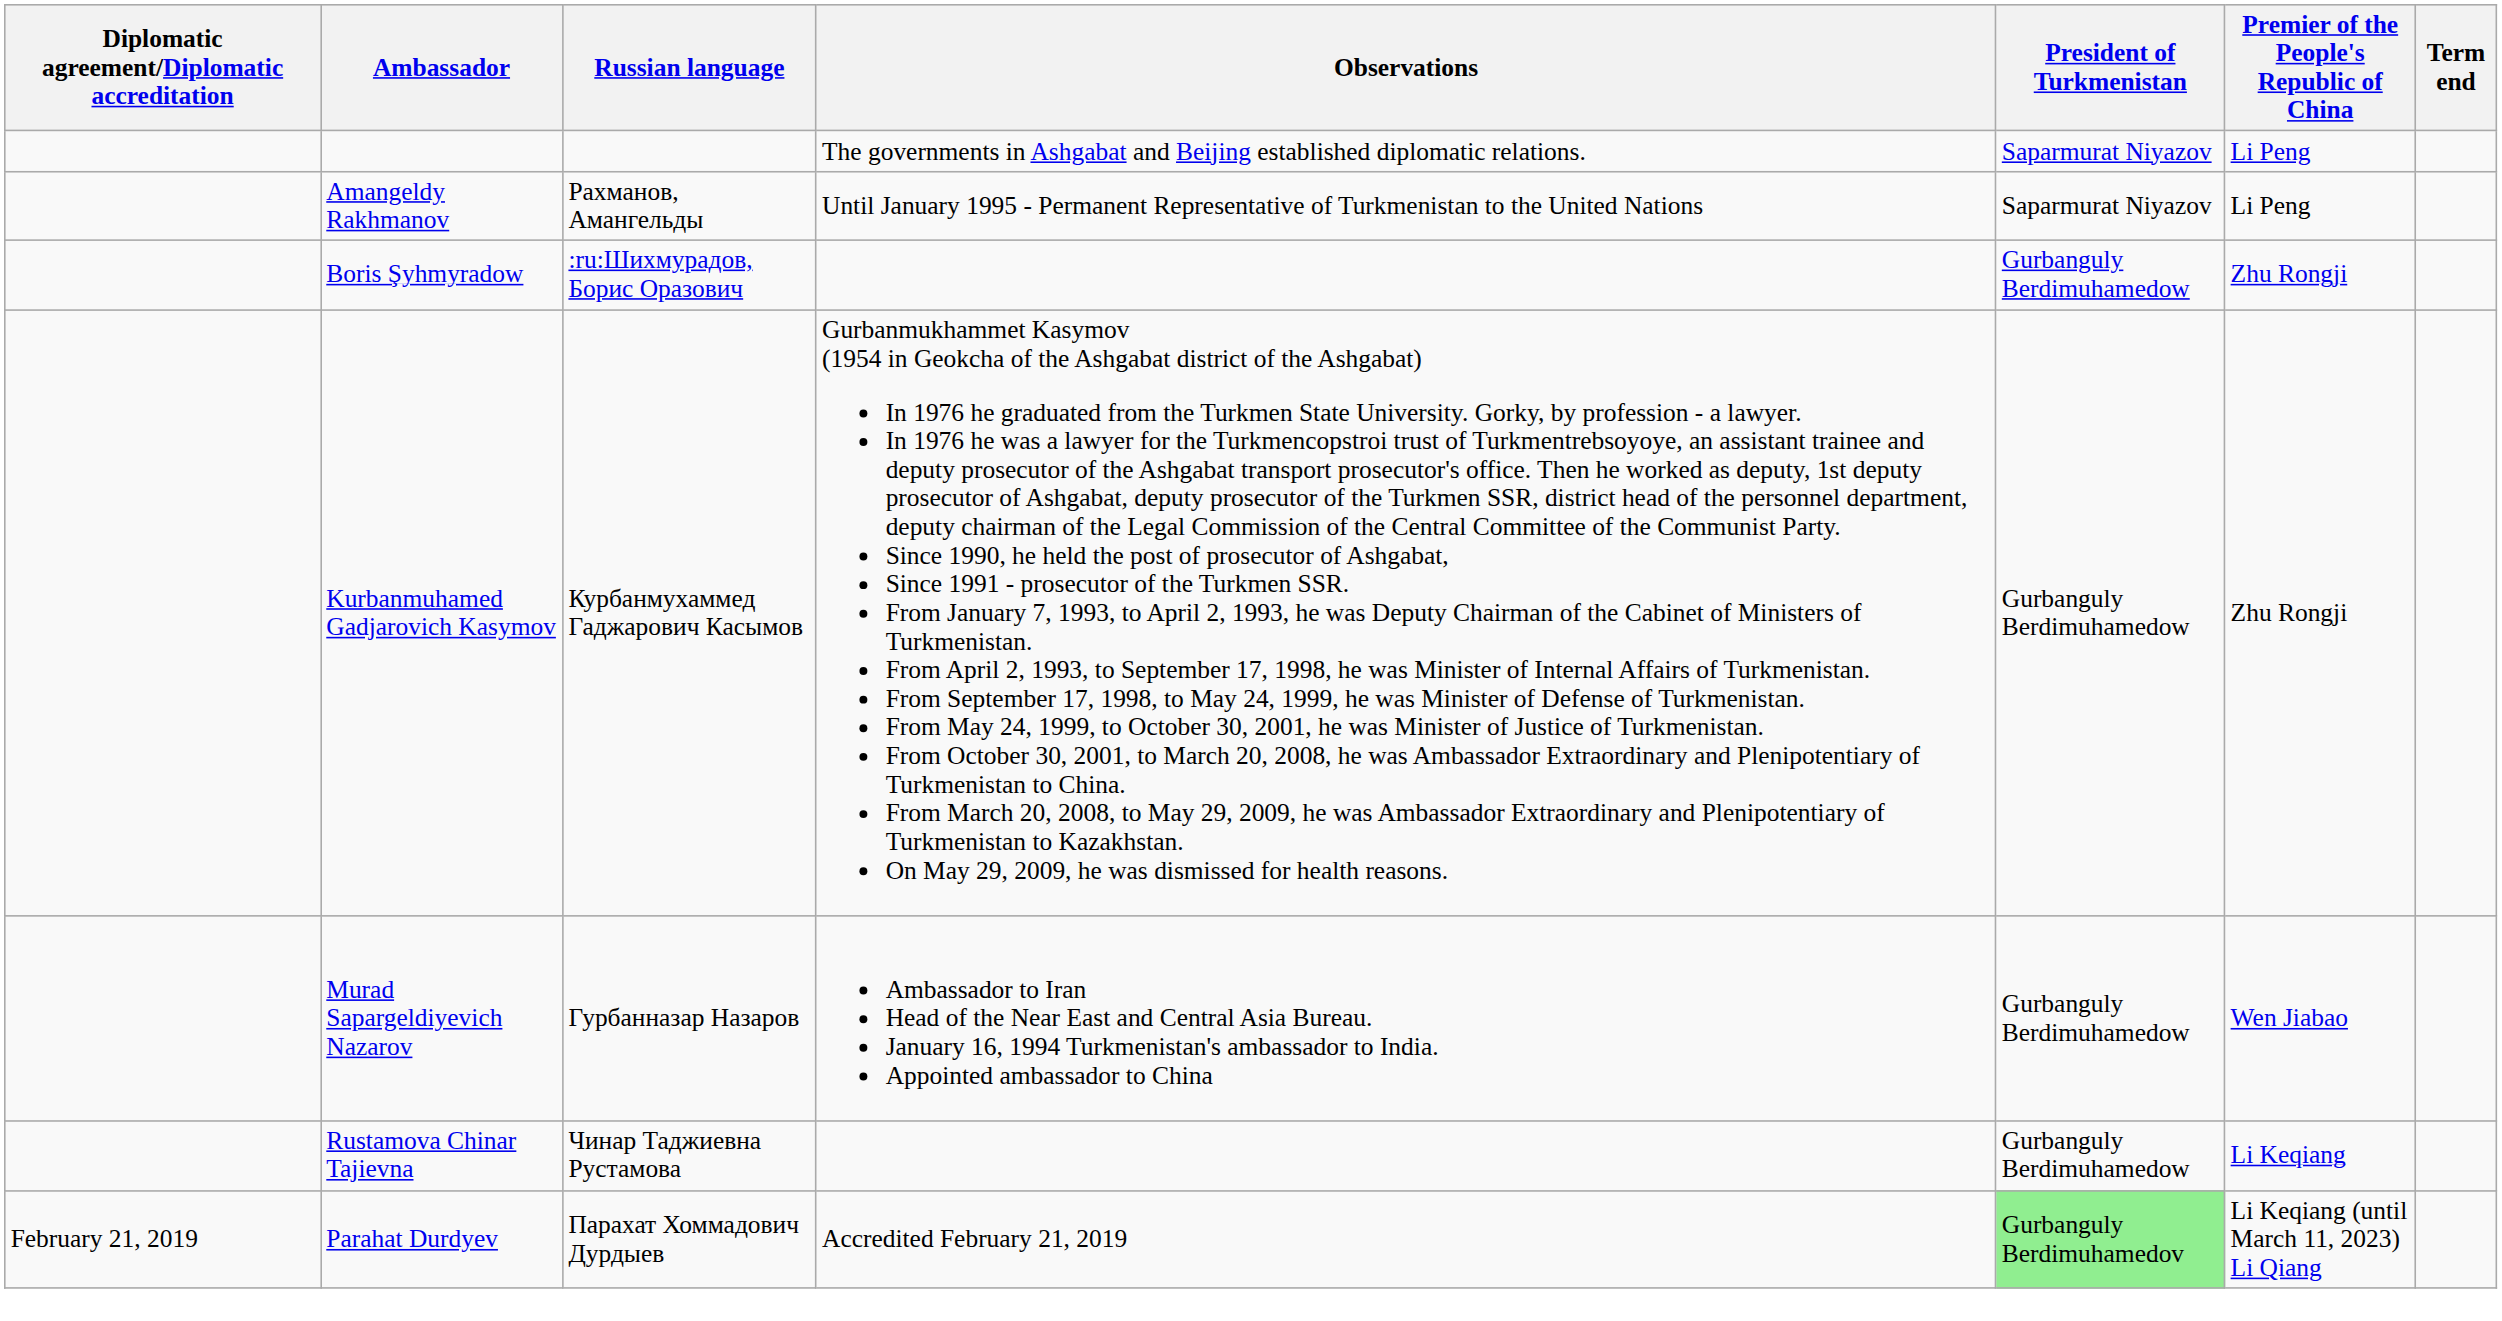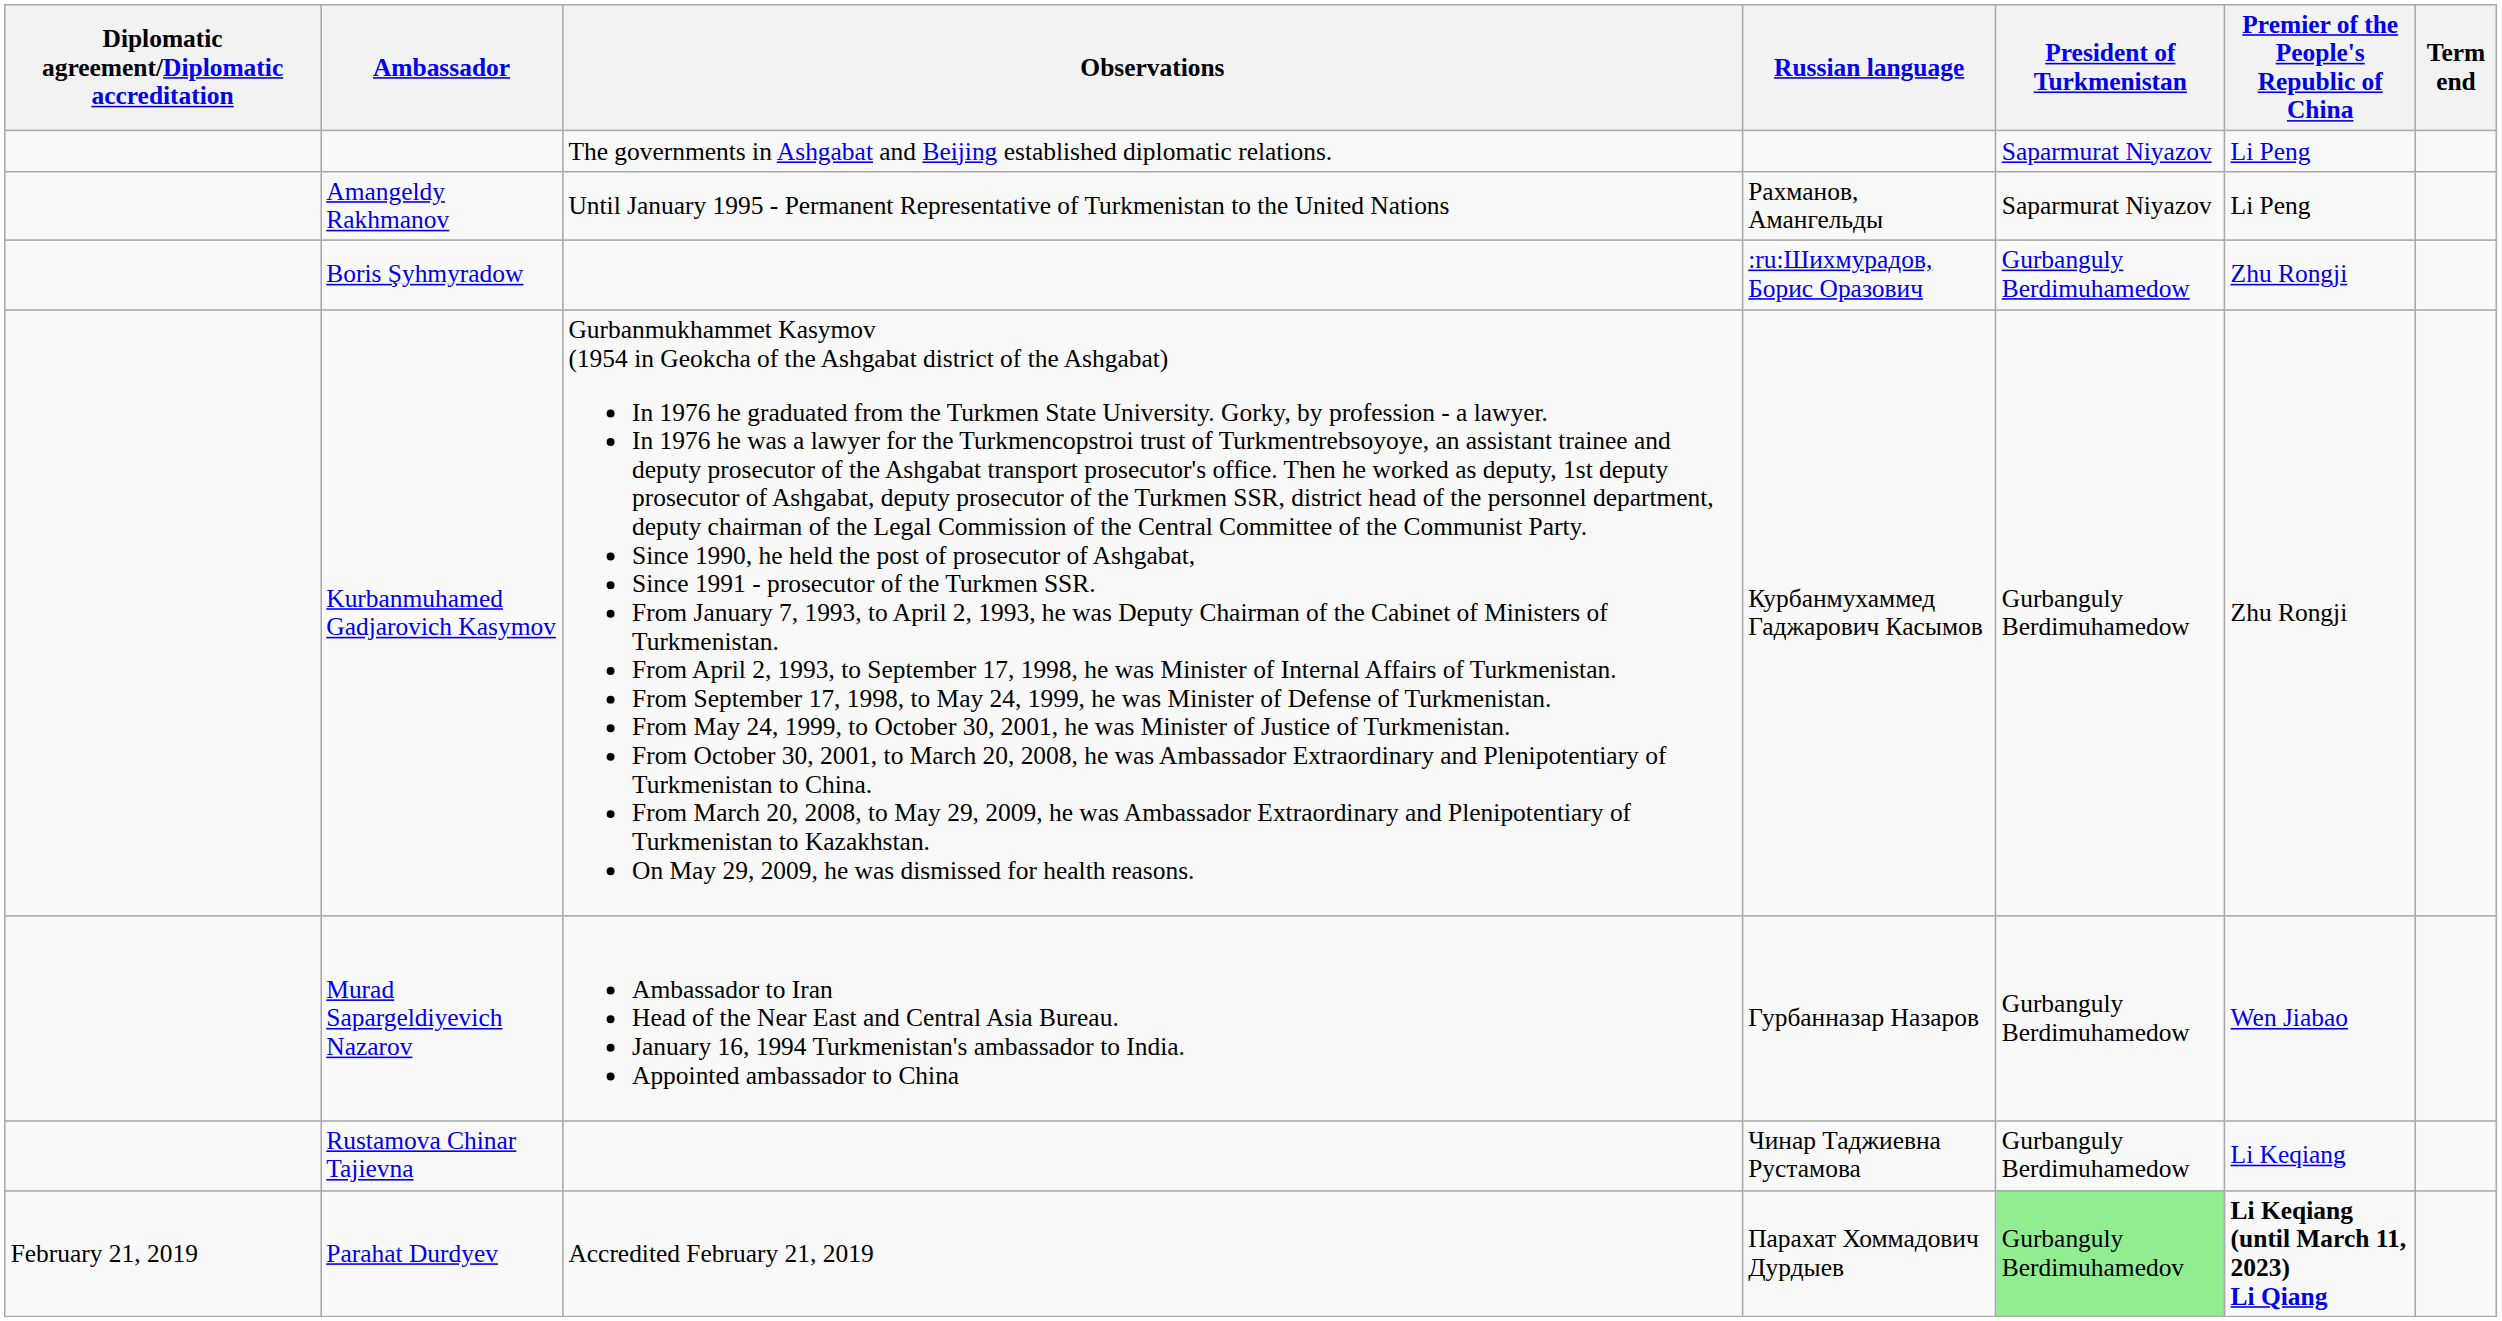columns swapped: Russian language <-> Observations
Parahat Durdyev | Premier of the People's Republic of China: normal -> bold
